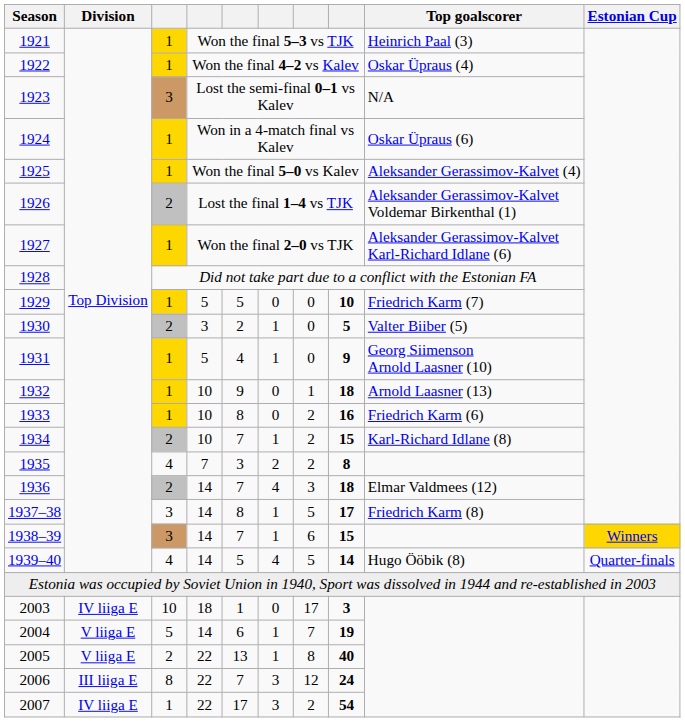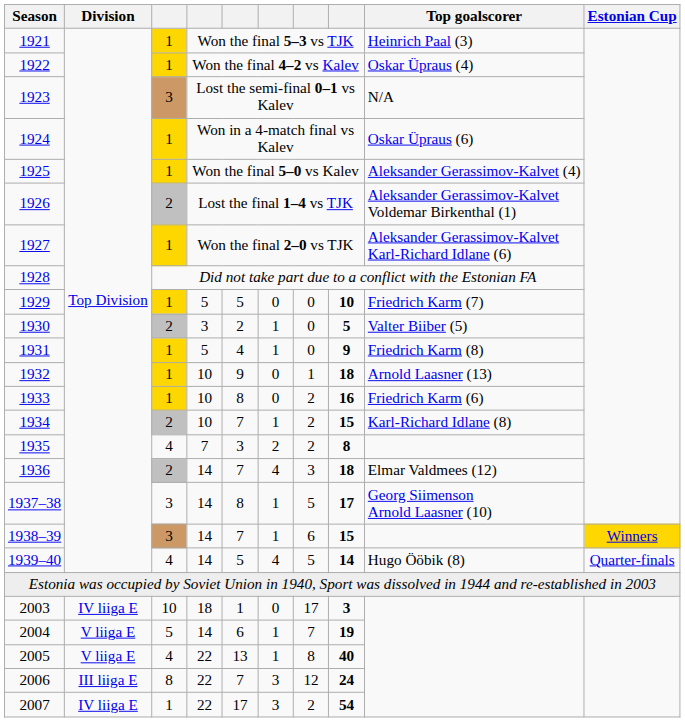1931 | Top goalscorer: Georg Siimenson Arnold Laasner (10) -> Friedrich Karm (8)
1937–38 | Top goalscorer: Friedrich Karm (8) -> Georg Siimenson Arnold Laasner (10)
2005 | column 3: 2 -> 4
